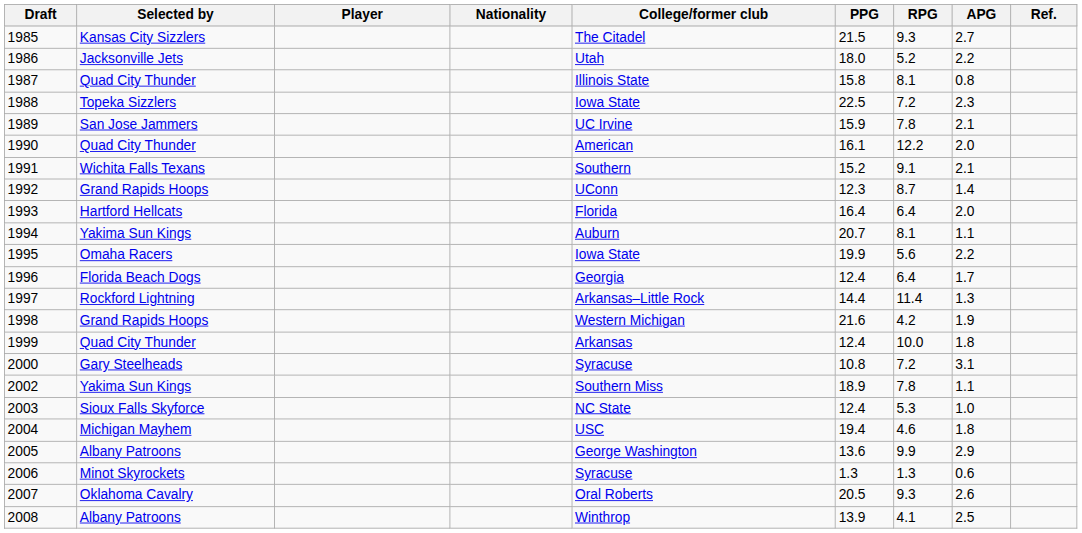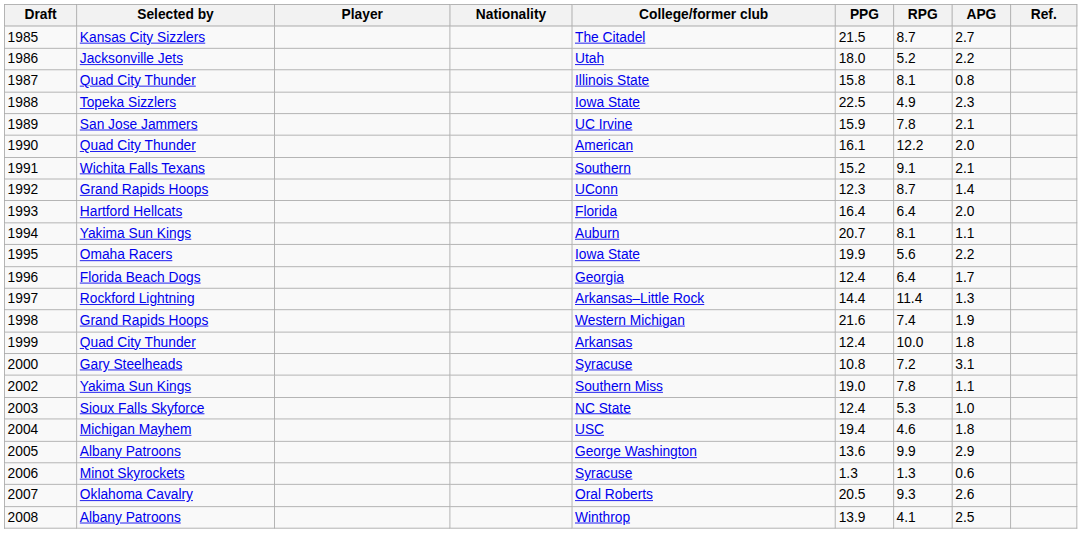1985 | RPG: 9.3 -> 8.7
1988 | RPG: 7.2 -> 4.9
1998 | RPG: 4.2 -> 7.4
2002 | PPG: 18.9 -> 19.0
